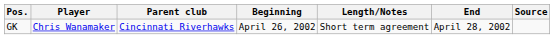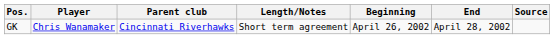columns swapped: Length/Notes <-> Beginning
